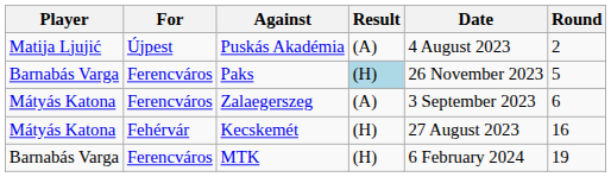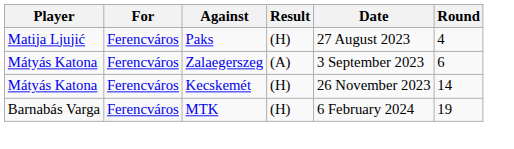- row: Matija Ljujić | Újpest | Puskás Akadémia | (A) | 4 August 2023 | 2
Paks | Player: Barnabás Varga -> Matija Ljujić
Paks | Result: lightblue background -> no background
Paks | Date: 26 November 2023 -> 27 August 2023
Paks | Round: 5 -> 4
Kecskemét | For: Fehérvár -> Ferencváros
Kecskemét | Date: 27 August 2023 -> 26 November 2023
Kecskemét | Round: 16 -> 14
